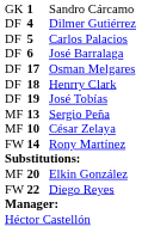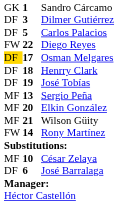Dilmer Gutiérrez | column 2: 4 -> 3
rows swapped: José Barralaga <-> Diego Reyes
Osman Melgares | column 1: no background -> gold background
rows swapped: Elkin González <-> César Zelaya
+ row: MF | 21 | Wilson Güity
